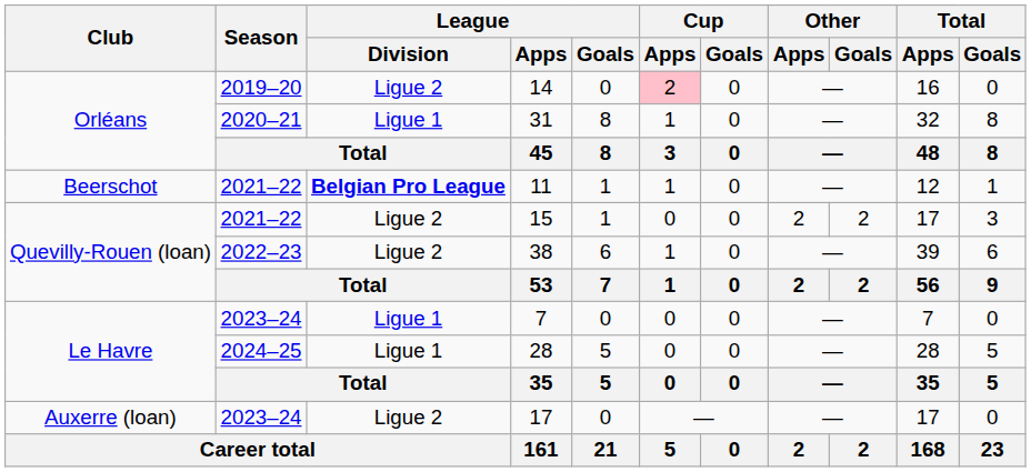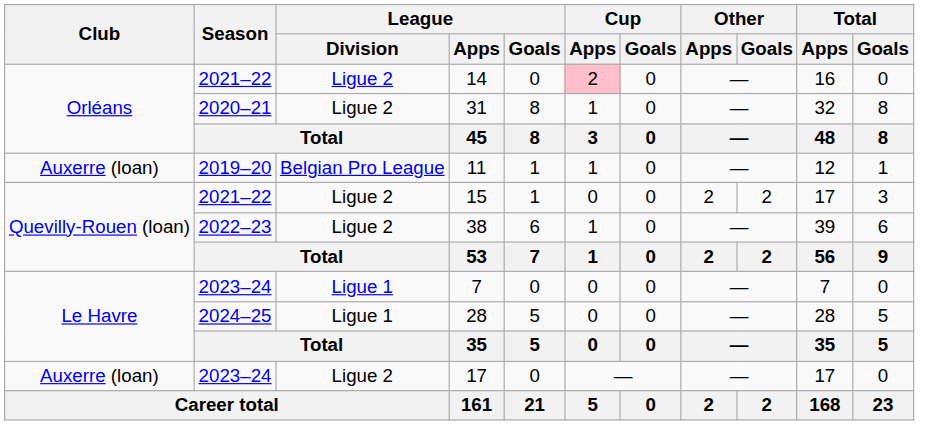14 | Season: 2019–20 -> 2021–22
31 | League / Division: Ligue 1 -> Ligue 2
11 | Club: Beerschot -> Auxerre (loan)
11 | Season: 2021–22 -> 2019–20
11 | League / Division: bold -> normal
